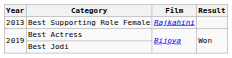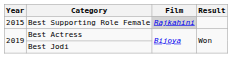Best Supporting Role Female | Year: 2013 -> 2015
Best Supporting Role Female | Film: no background -> lightgrey background
